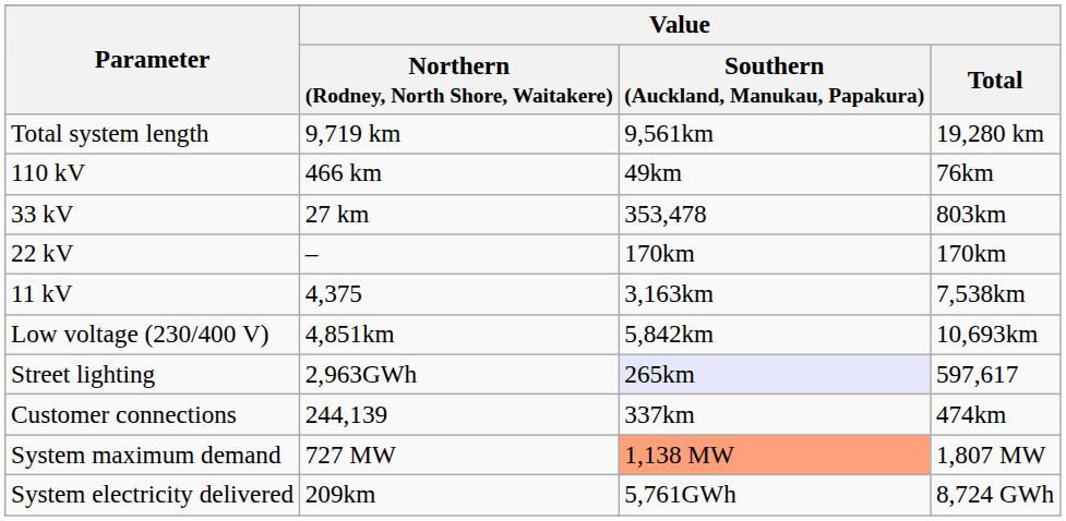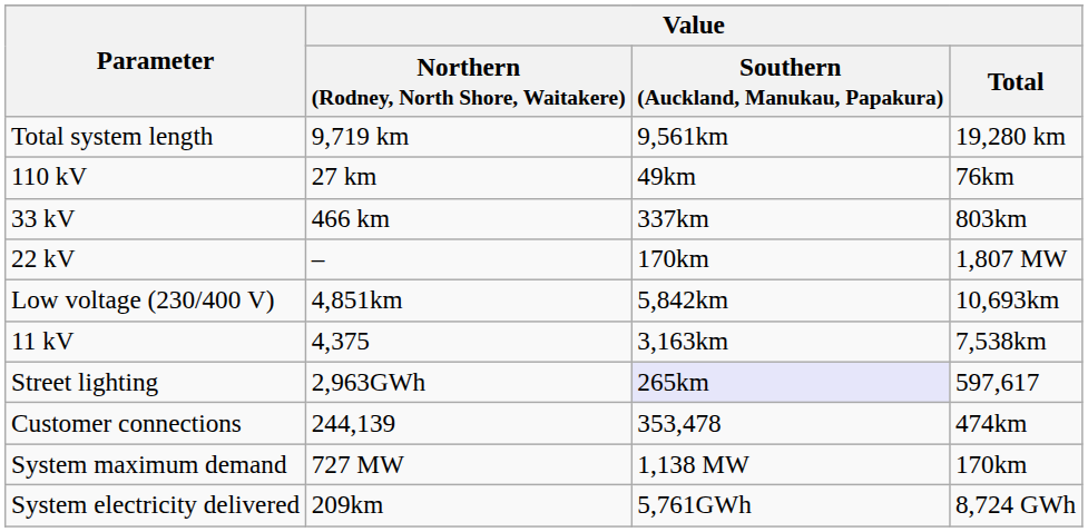110 kV | Value / Northern (Rodney, North Shore, Waitakere): 466 km -> 27 km
33 kV | Value / Northern (Rodney, North Shore, Waitakere): 27 km -> 466 km
33 kV | Value / Southern (Auckland, Manukau, Papakura): 353,478 -> 337km
22 kV | Value / Total: 170km -> 1,807 MW
rows swapped: 11 kV <-> Low voltage (230/400 V)
Customer connections | Value / Southern (Auckland, Manukau, Papakura): 337km -> 353,478
System maximum demand | Value / Southern (Auckland, Manukau, Papakura): lightsalmon background -> no background
System maximum demand | Value / Total: 1,807 MW -> 170km
